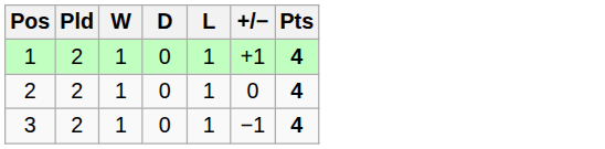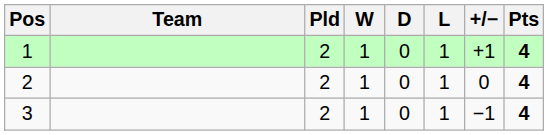+ column: Team
